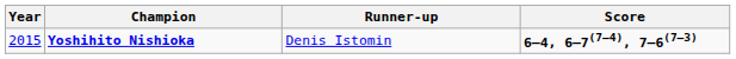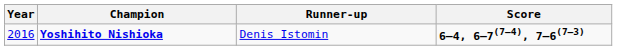Yoshihito Nishioka | Year: 2015 -> 2016
